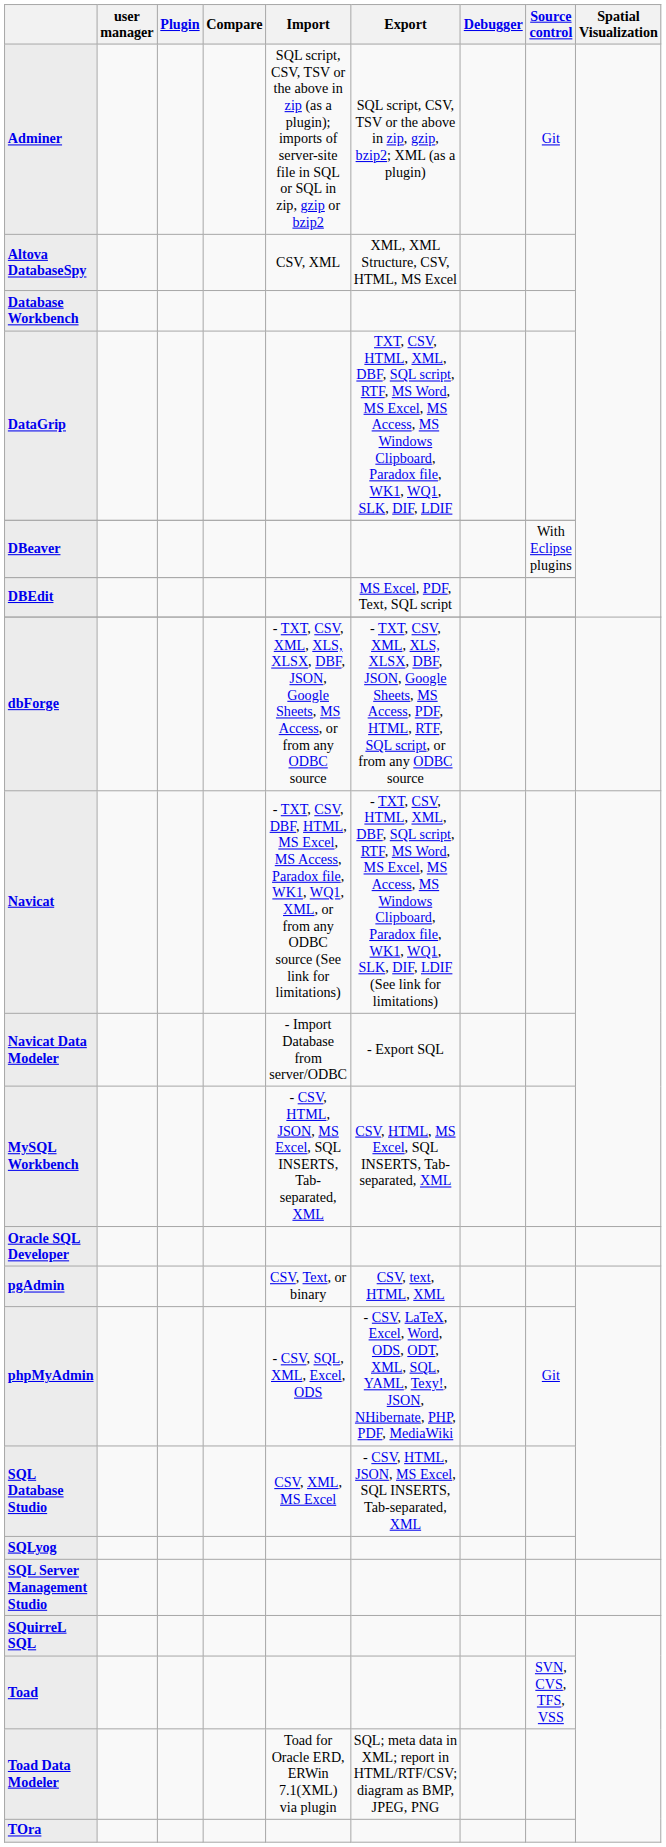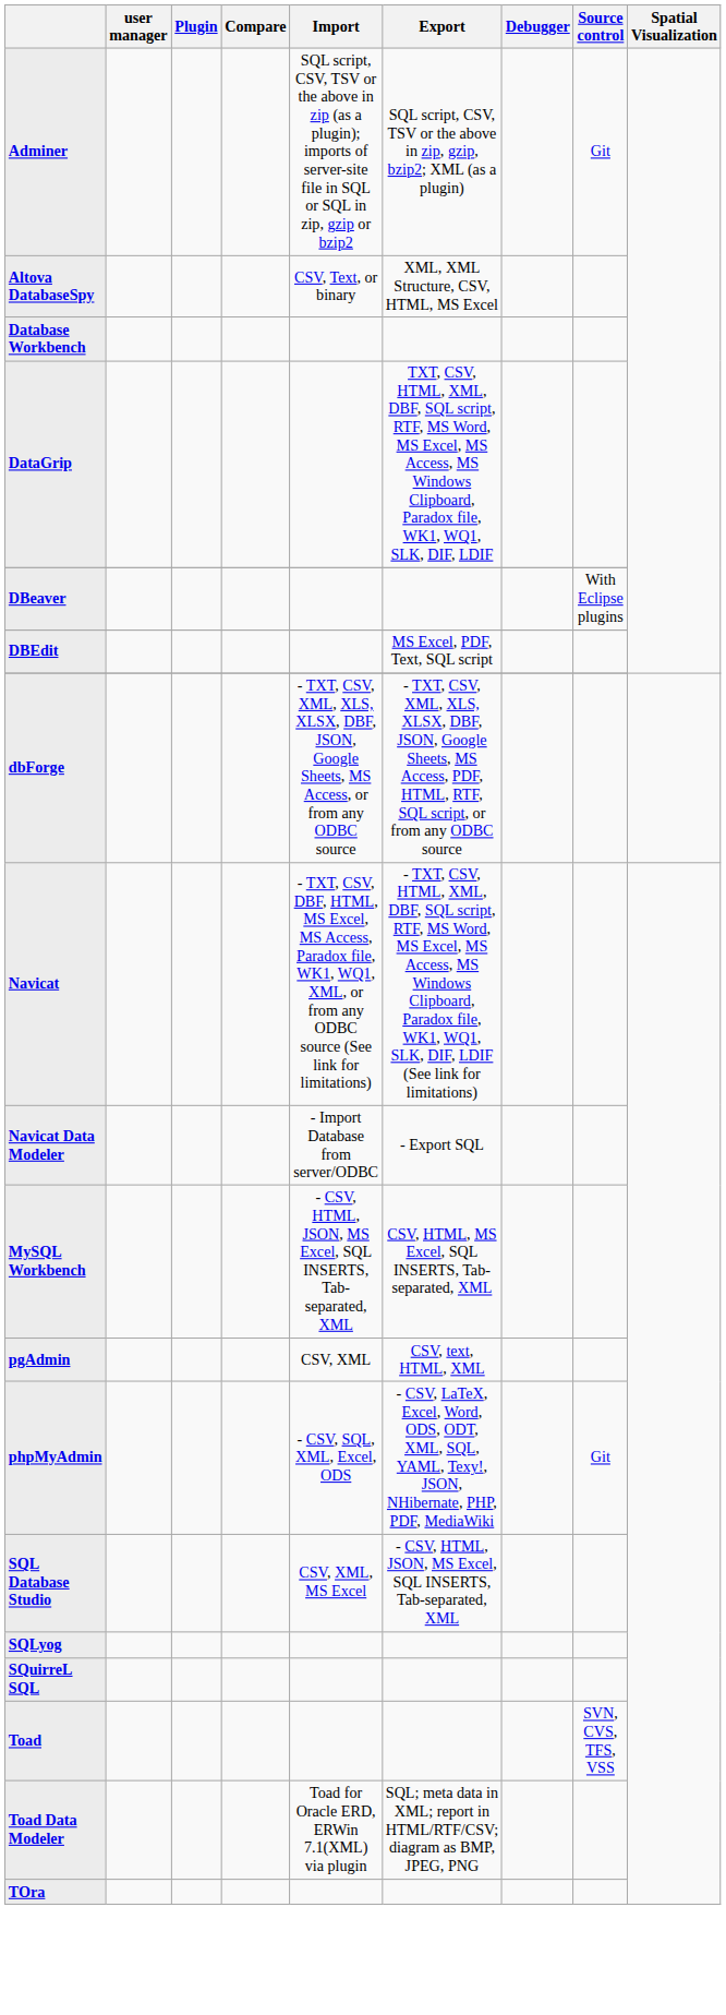Altova DatabaseSpy | Import: CSV, XML -> CSV, Text, or binary
- row: Oracle SQL Developer
pgAdmin | Import: CSV, Text, or binary -> CSV, XML
- row: SQL Server Management Studio
